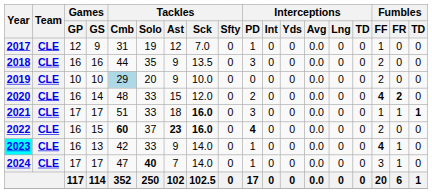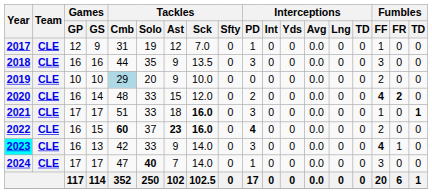2018 | Fumbles / FF: 2 -> 3
2021 | Fumbles / FR: 1 -> 0
2023 | Interceptions / PD: 1 -> 3
2024 | Fumbles / FR: 1 -> 0
